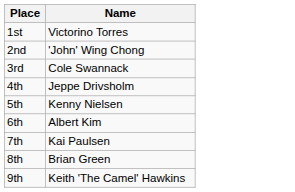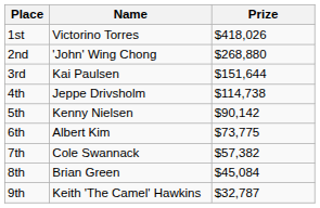+ column: Prize | $418,026 | $268,880 | $151,644 | $114,738 | $90,142 | $73,775 | $57,382 | $45,084 | $32,787
3rd | Name: Cole Swannack -> Kai Paulsen
7th | Name: Kai Paulsen -> Cole Swannack
